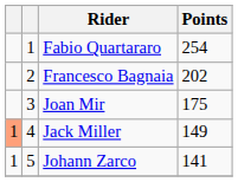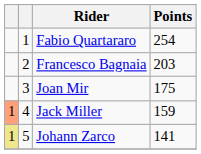Francesco Bagnaia | Points: 202 -> 203
Jack Miller | Points: 149 -> 159
Johann Zarco | column 1: no background -> khaki background
